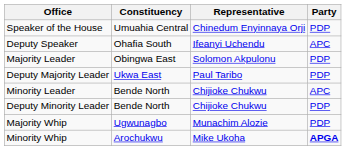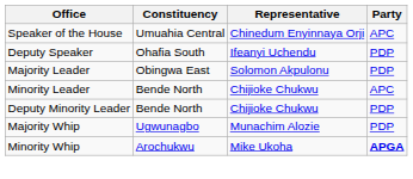Speaker of the House | Party: PDP -> APC
Deputy Speaker | Party: APC -> PDP
- row: Deputy Majority Leader | Ukwa East | Paul Taribo | PDP
